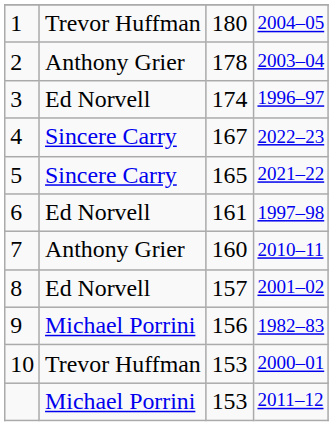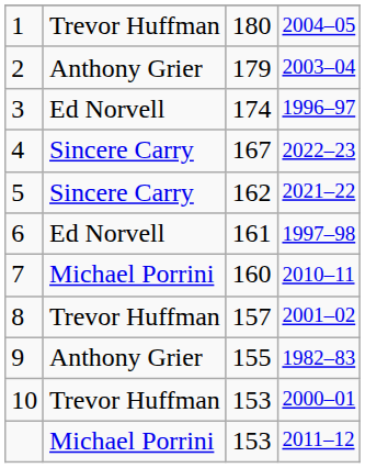2 | column 3: 178 -> 179
5 | column 3: 165 -> 162
7 | column 2: Anthony Grier -> Michael Porrini
8 | column 2: Ed Norvell -> Trevor Huffman
9 | column 2: Michael Porrini -> Anthony Grier
9 | column 3: 156 -> 155
